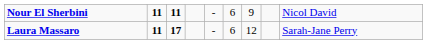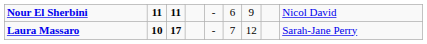Laura Massaro | column 2: 11 -> 10
Laura Massaro | column 6: 6 -> 7
